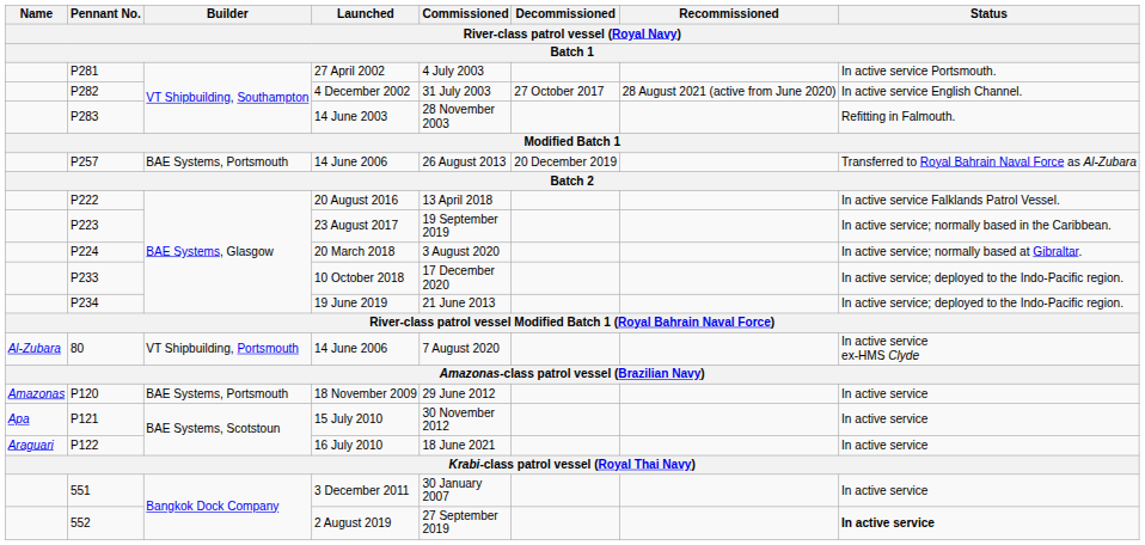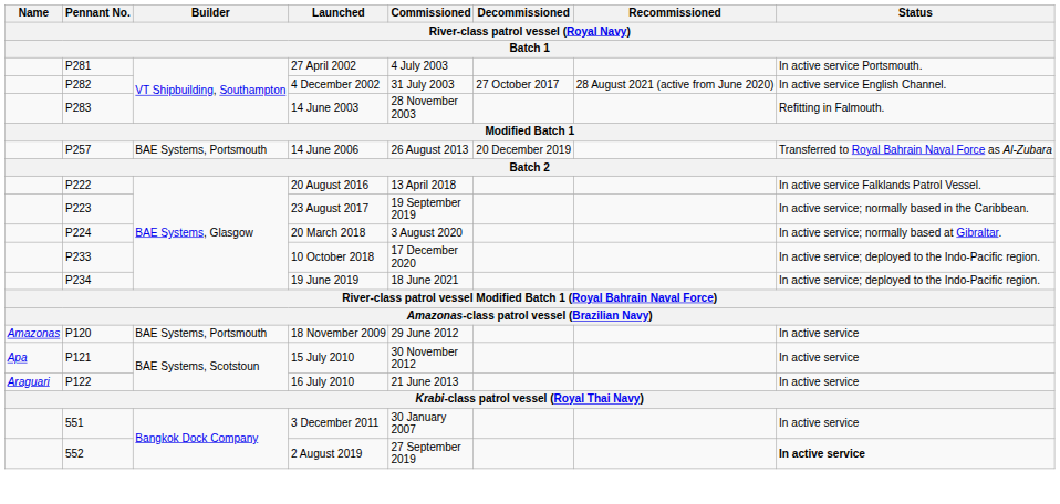19 June 2019 | Commissioned: 21 June 2013 -> 18 June 2021
- row: Al-Zubara | 80 | VT Shipbuilding, Portsmouth | 14 June 2006 | 7 August 2020 | In active service ex-HMS Clyde
16 July 2010 | Commissioned: 18 June 2021 -> 21 June 2013
